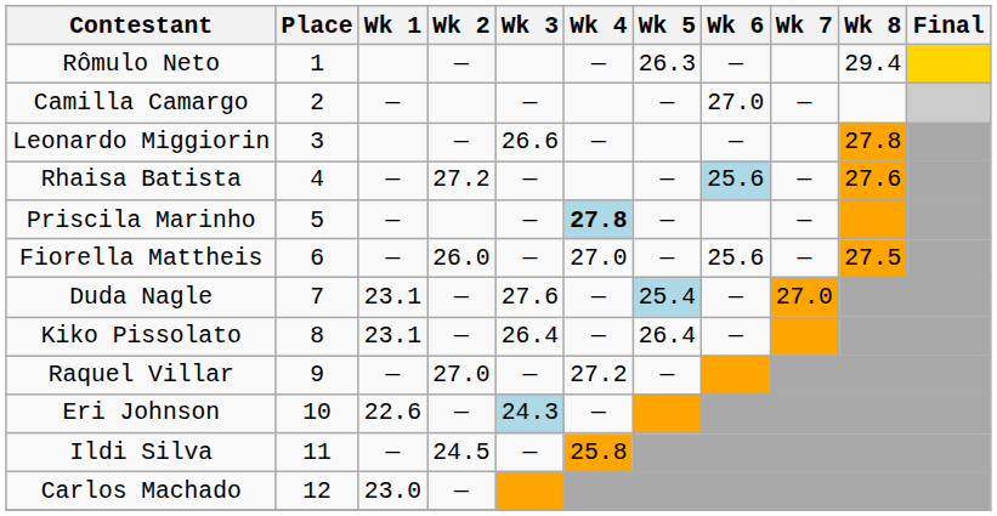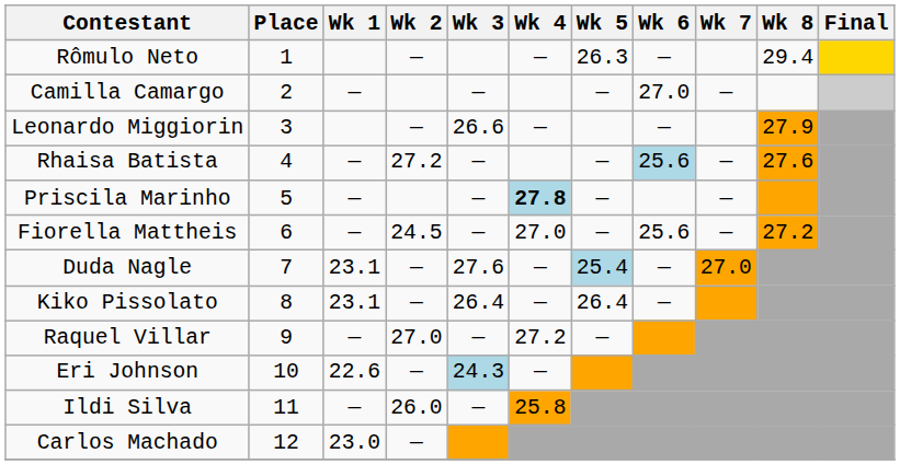Leonardo Miggiorin | Wk 8: 27.8 -> 27.9
Fiorella Mattheis | Wk 2: 26.0 -> 24.5
Fiorella Mattheis | Wk 8: 27.5 -> 27.2
Ildi Silva | Wk 2: 24.5 -> 26.0
